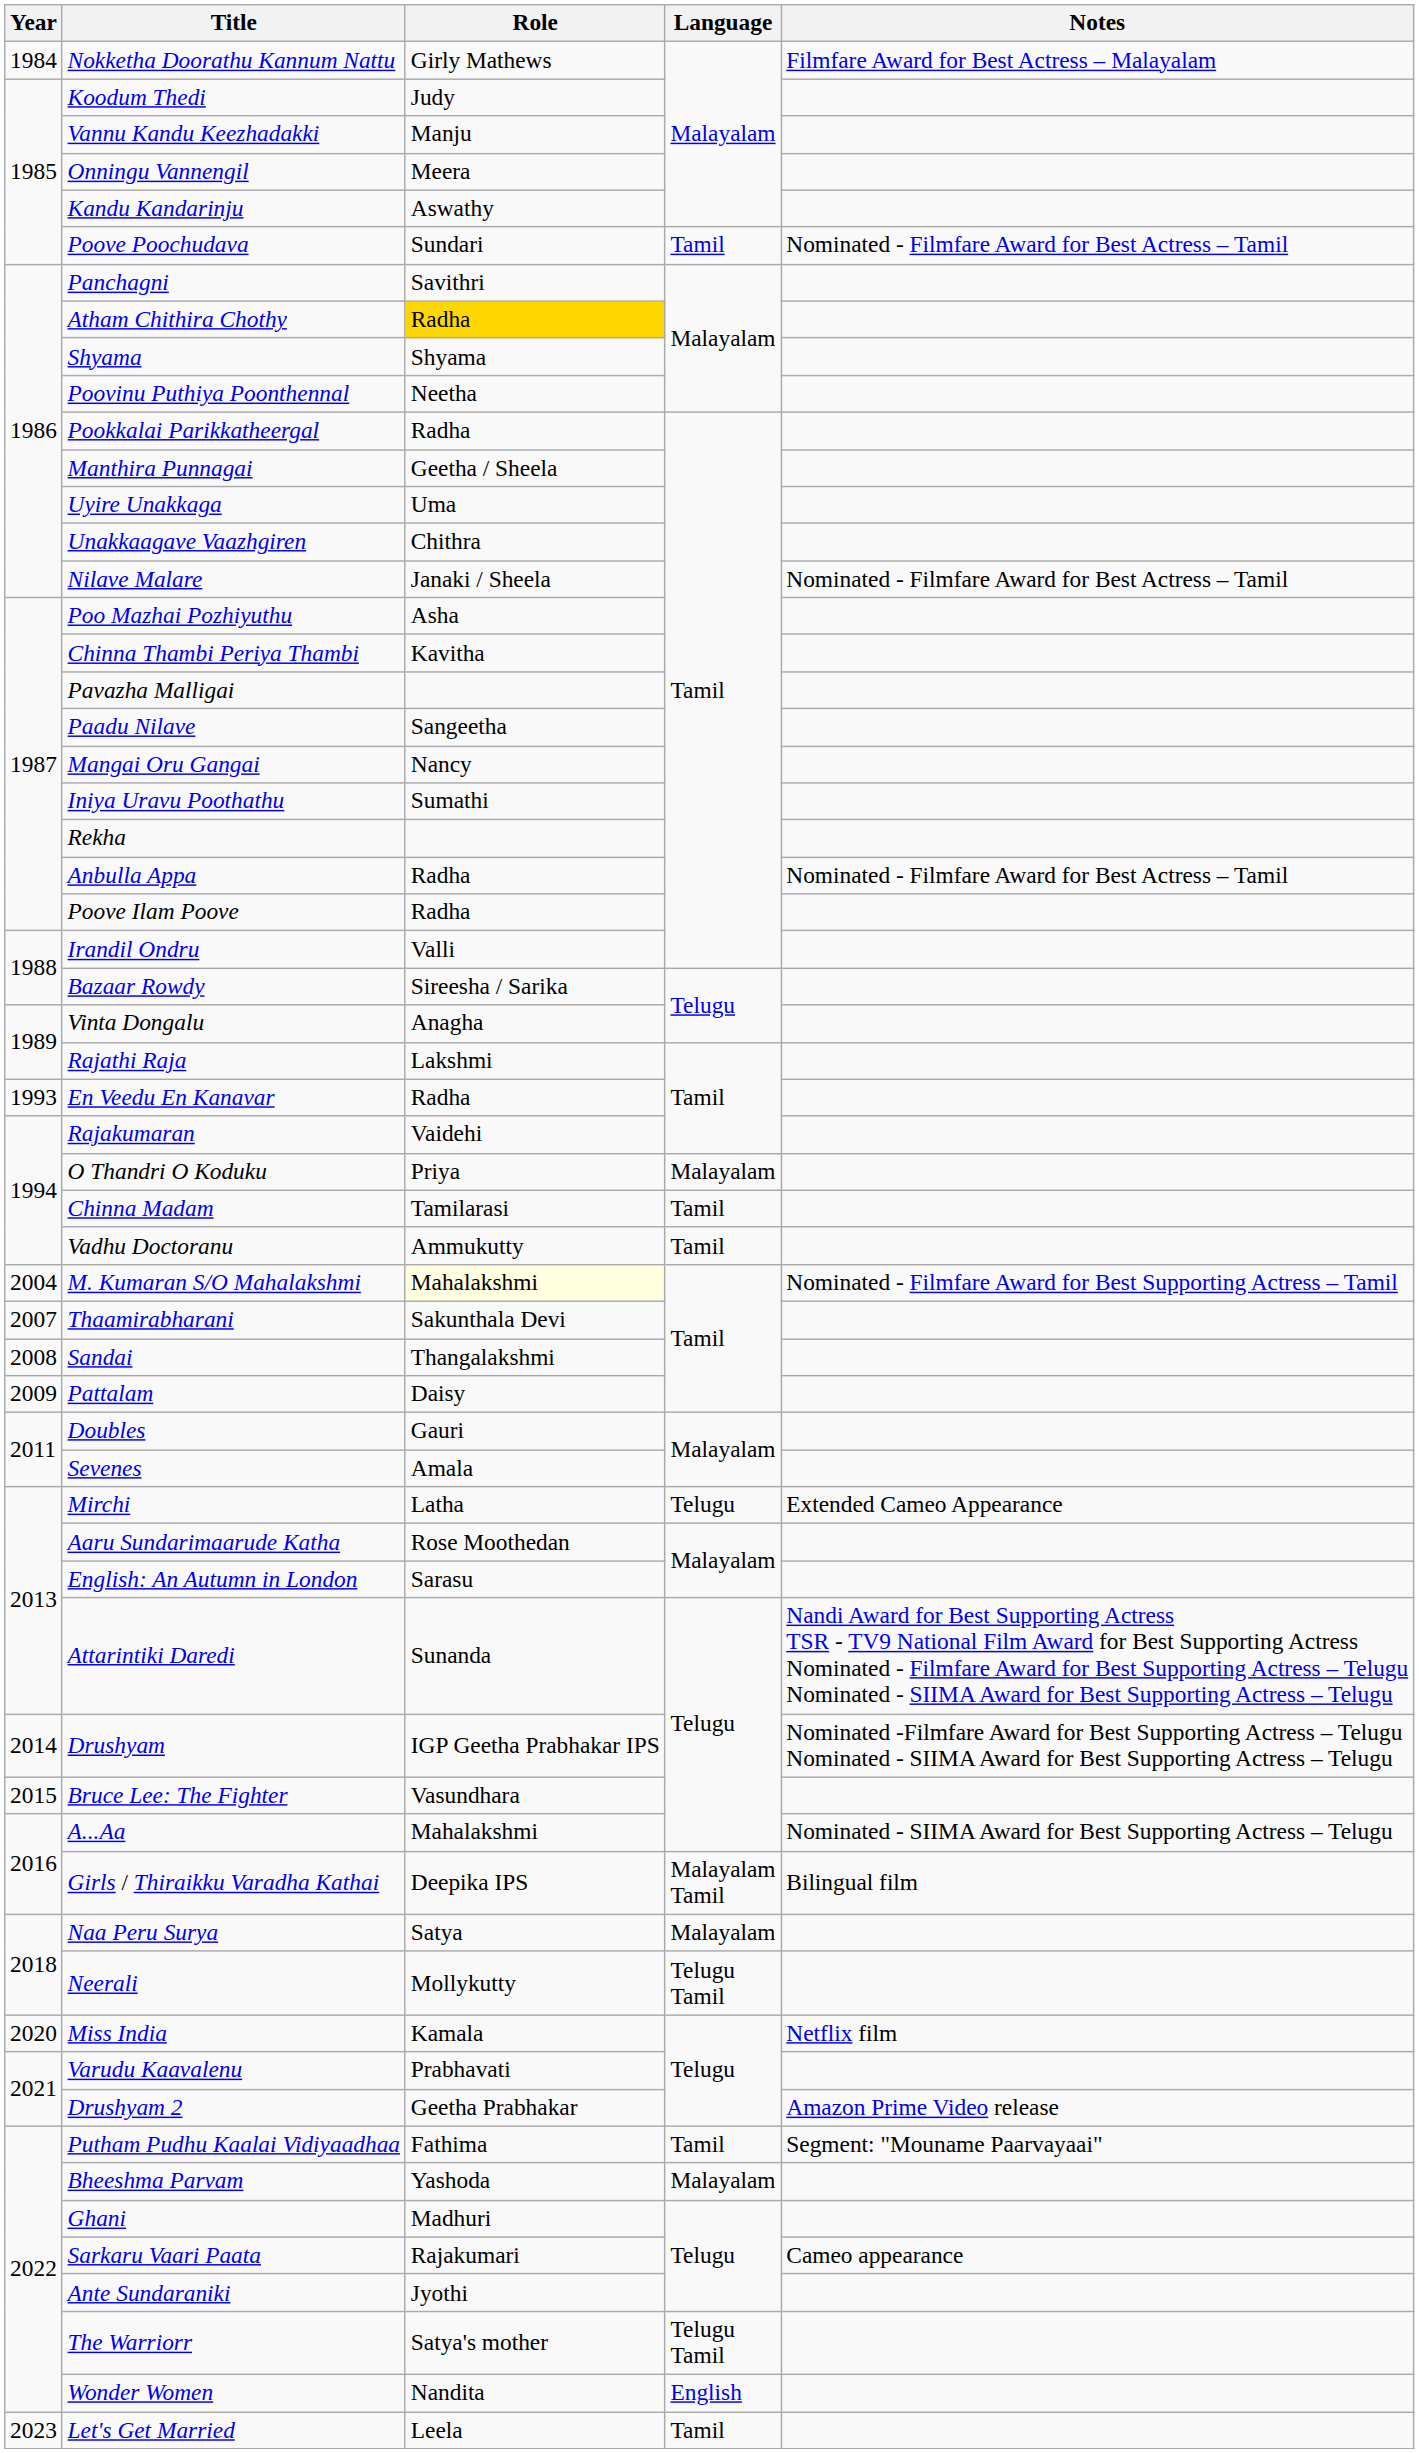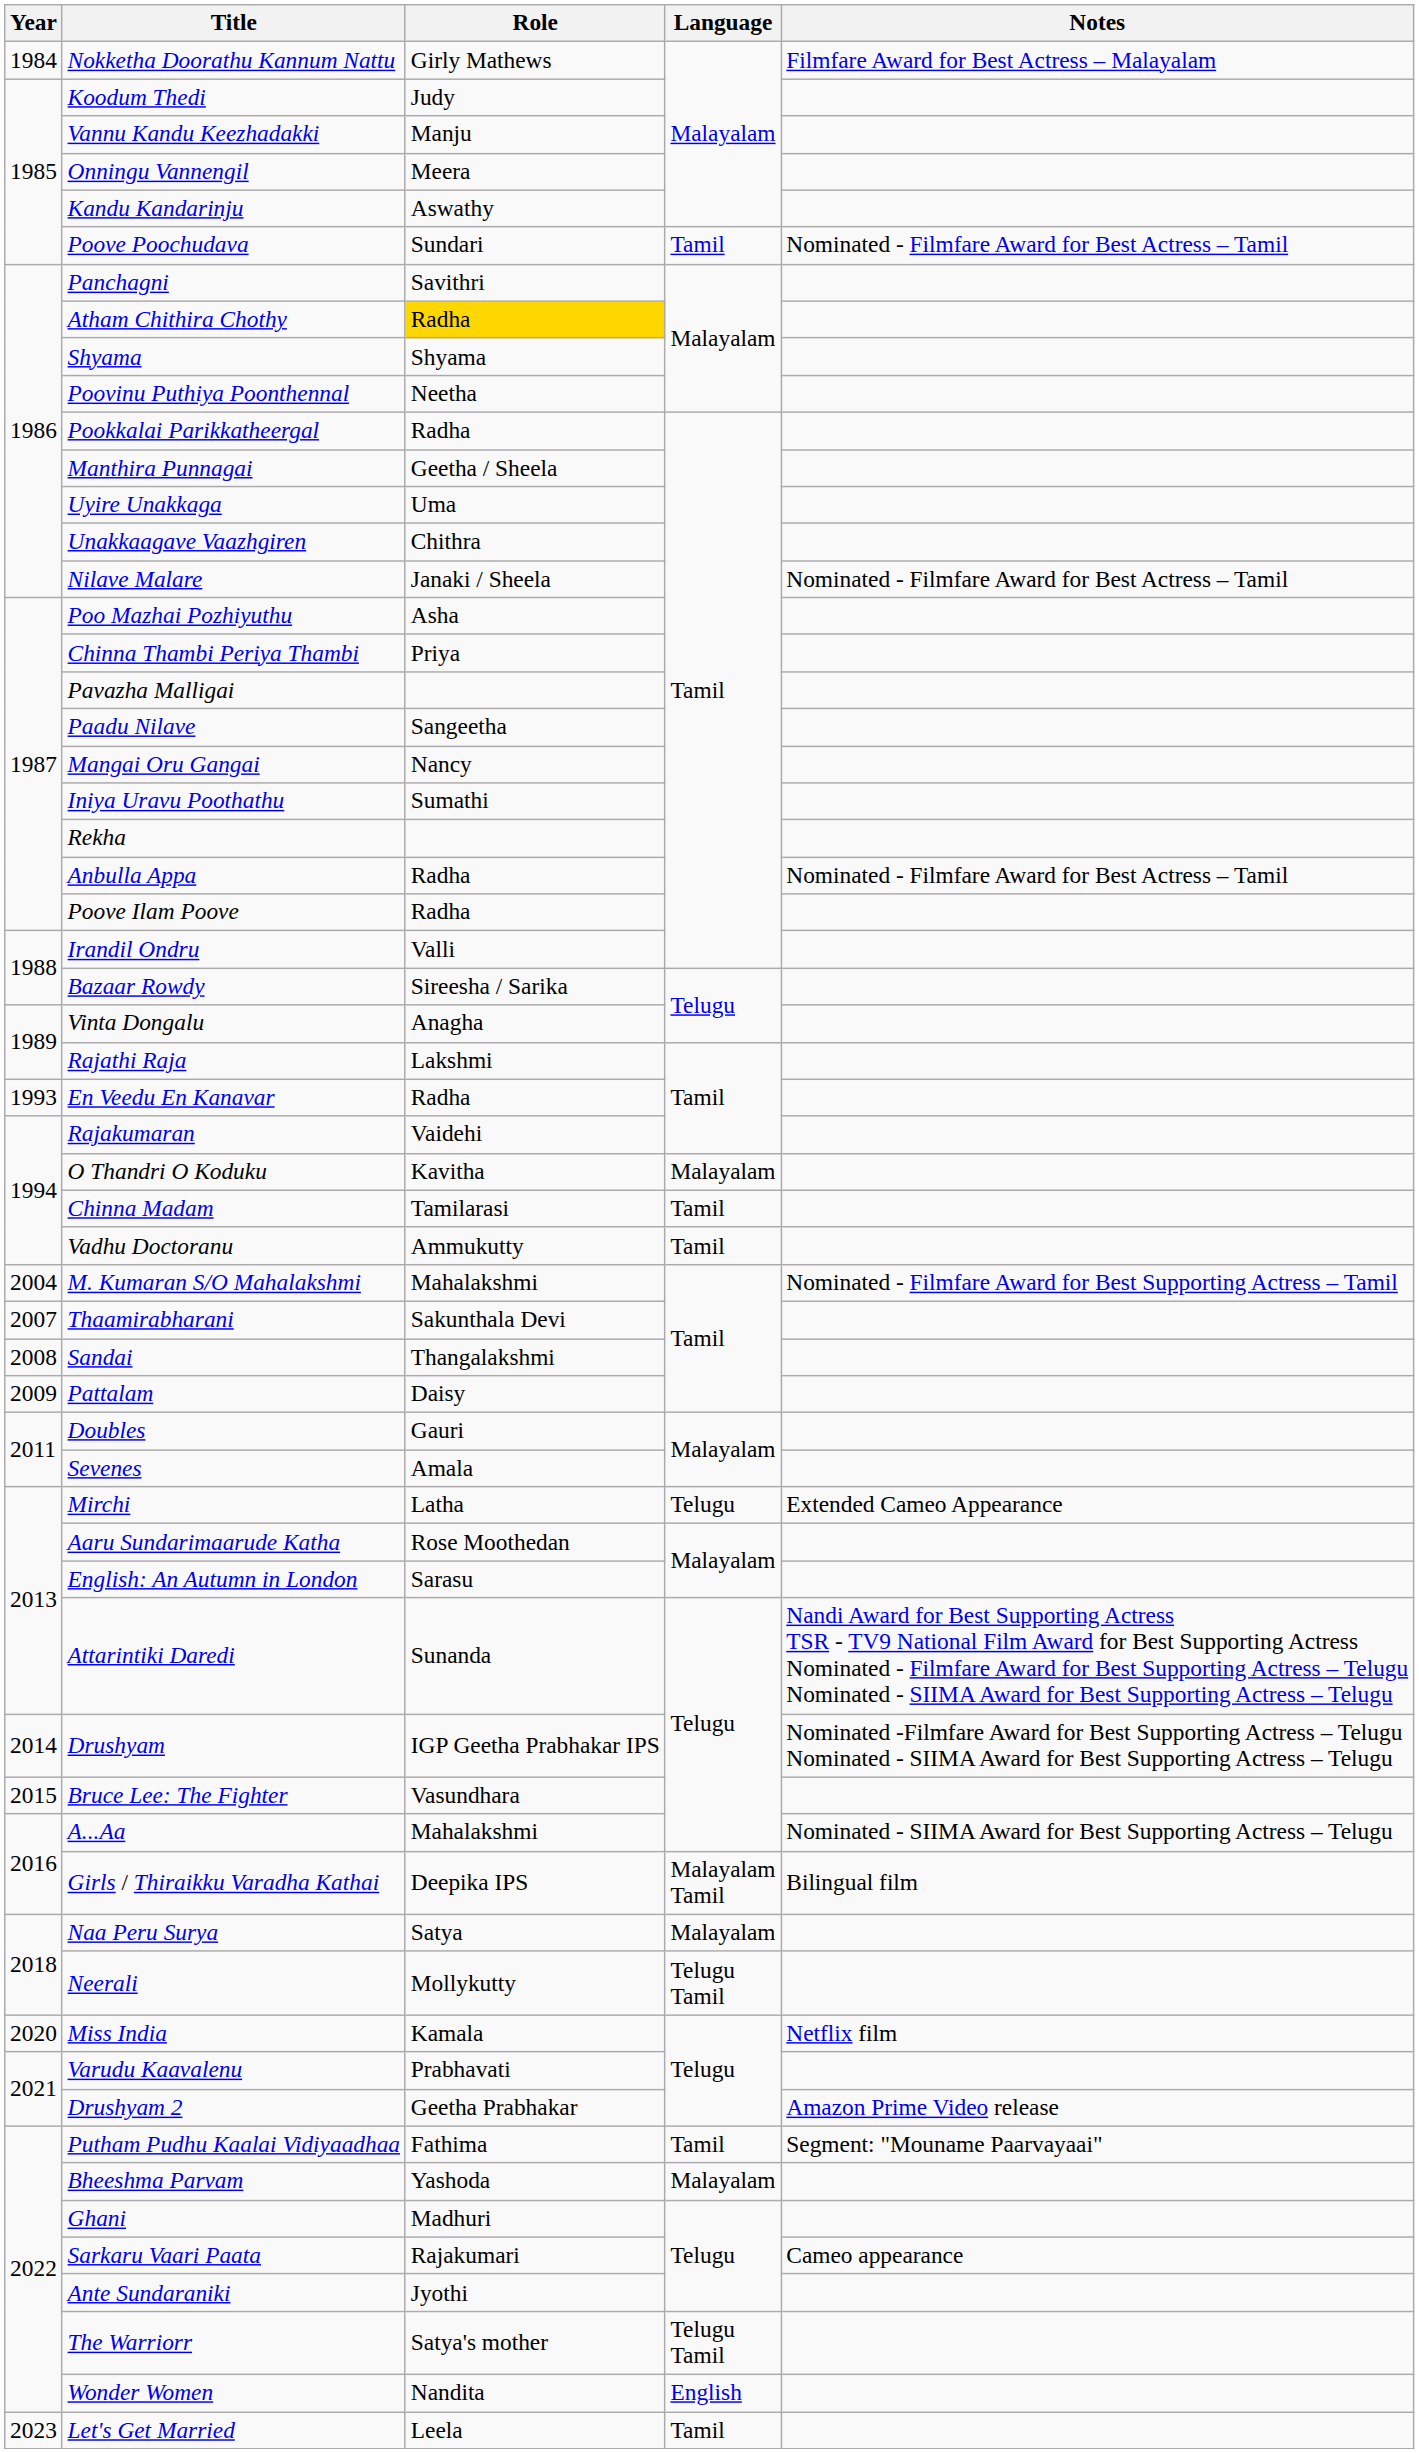Chinna Thambi Periya Thambi | Role: Kavitha -> Priya
O Thandri O Koduku | Role: Priya -> Kavitha
M. Kumaran S/O Mahalakshmi | Role: lightyellow background -> no background
